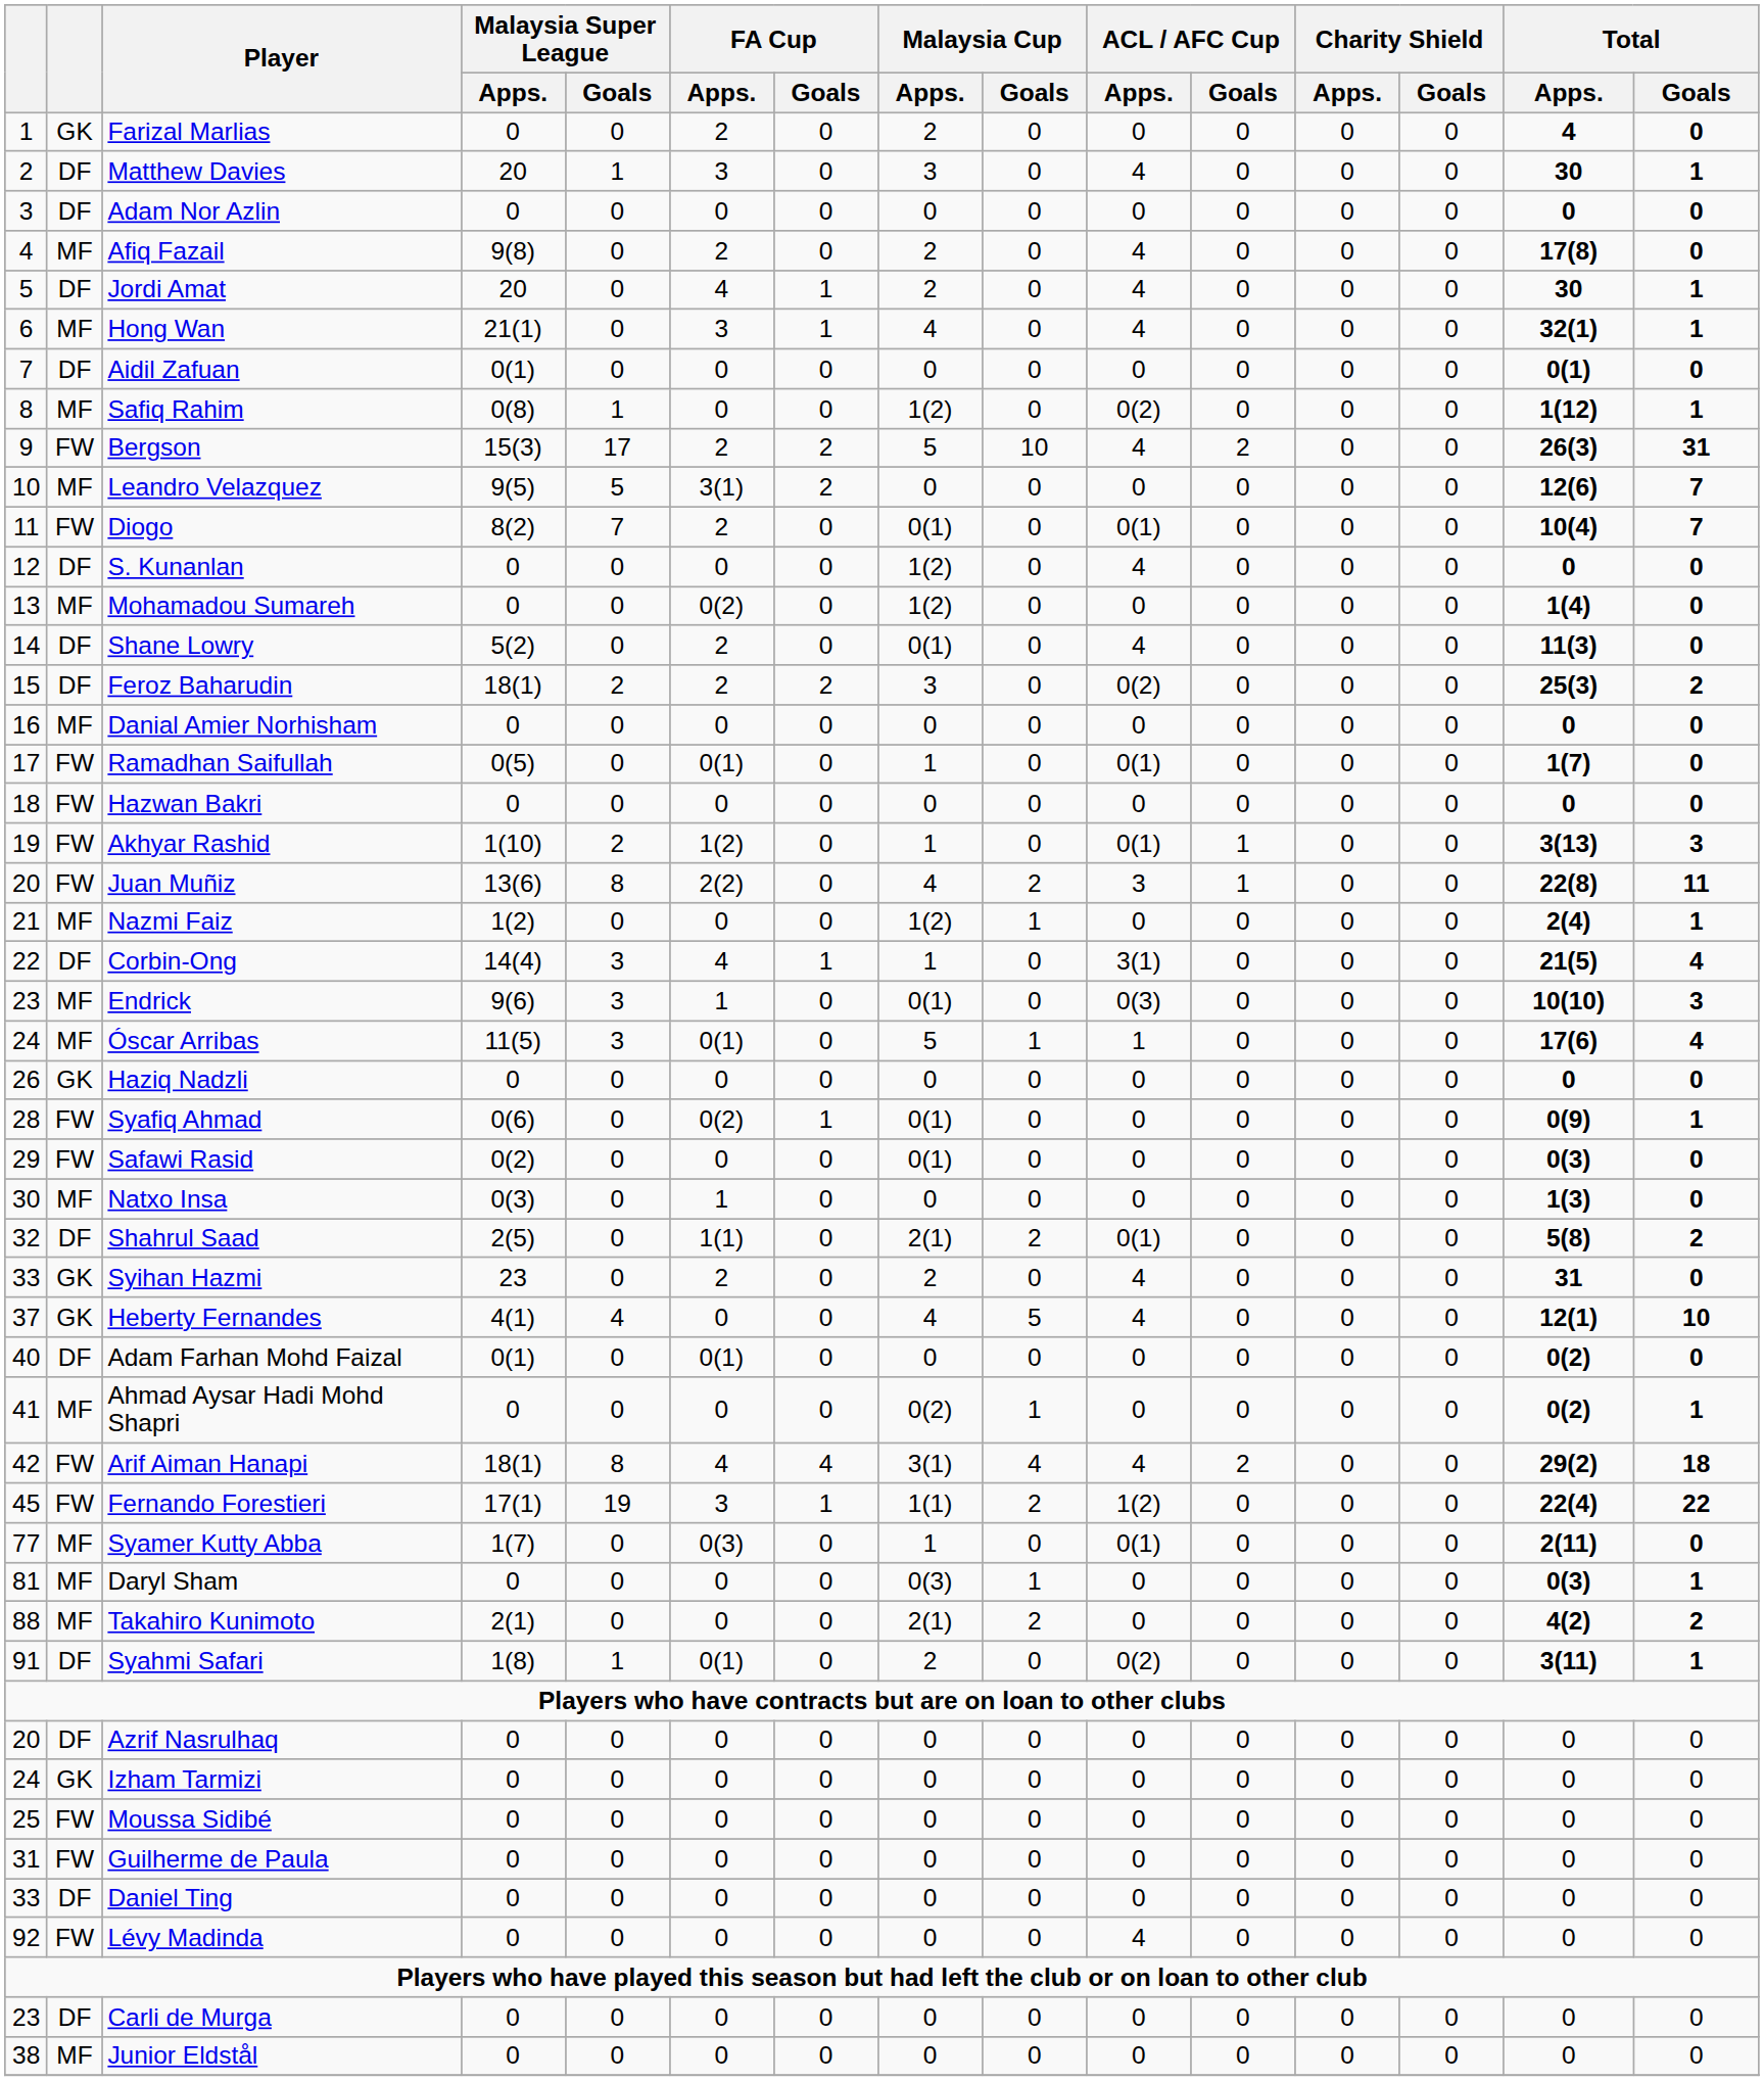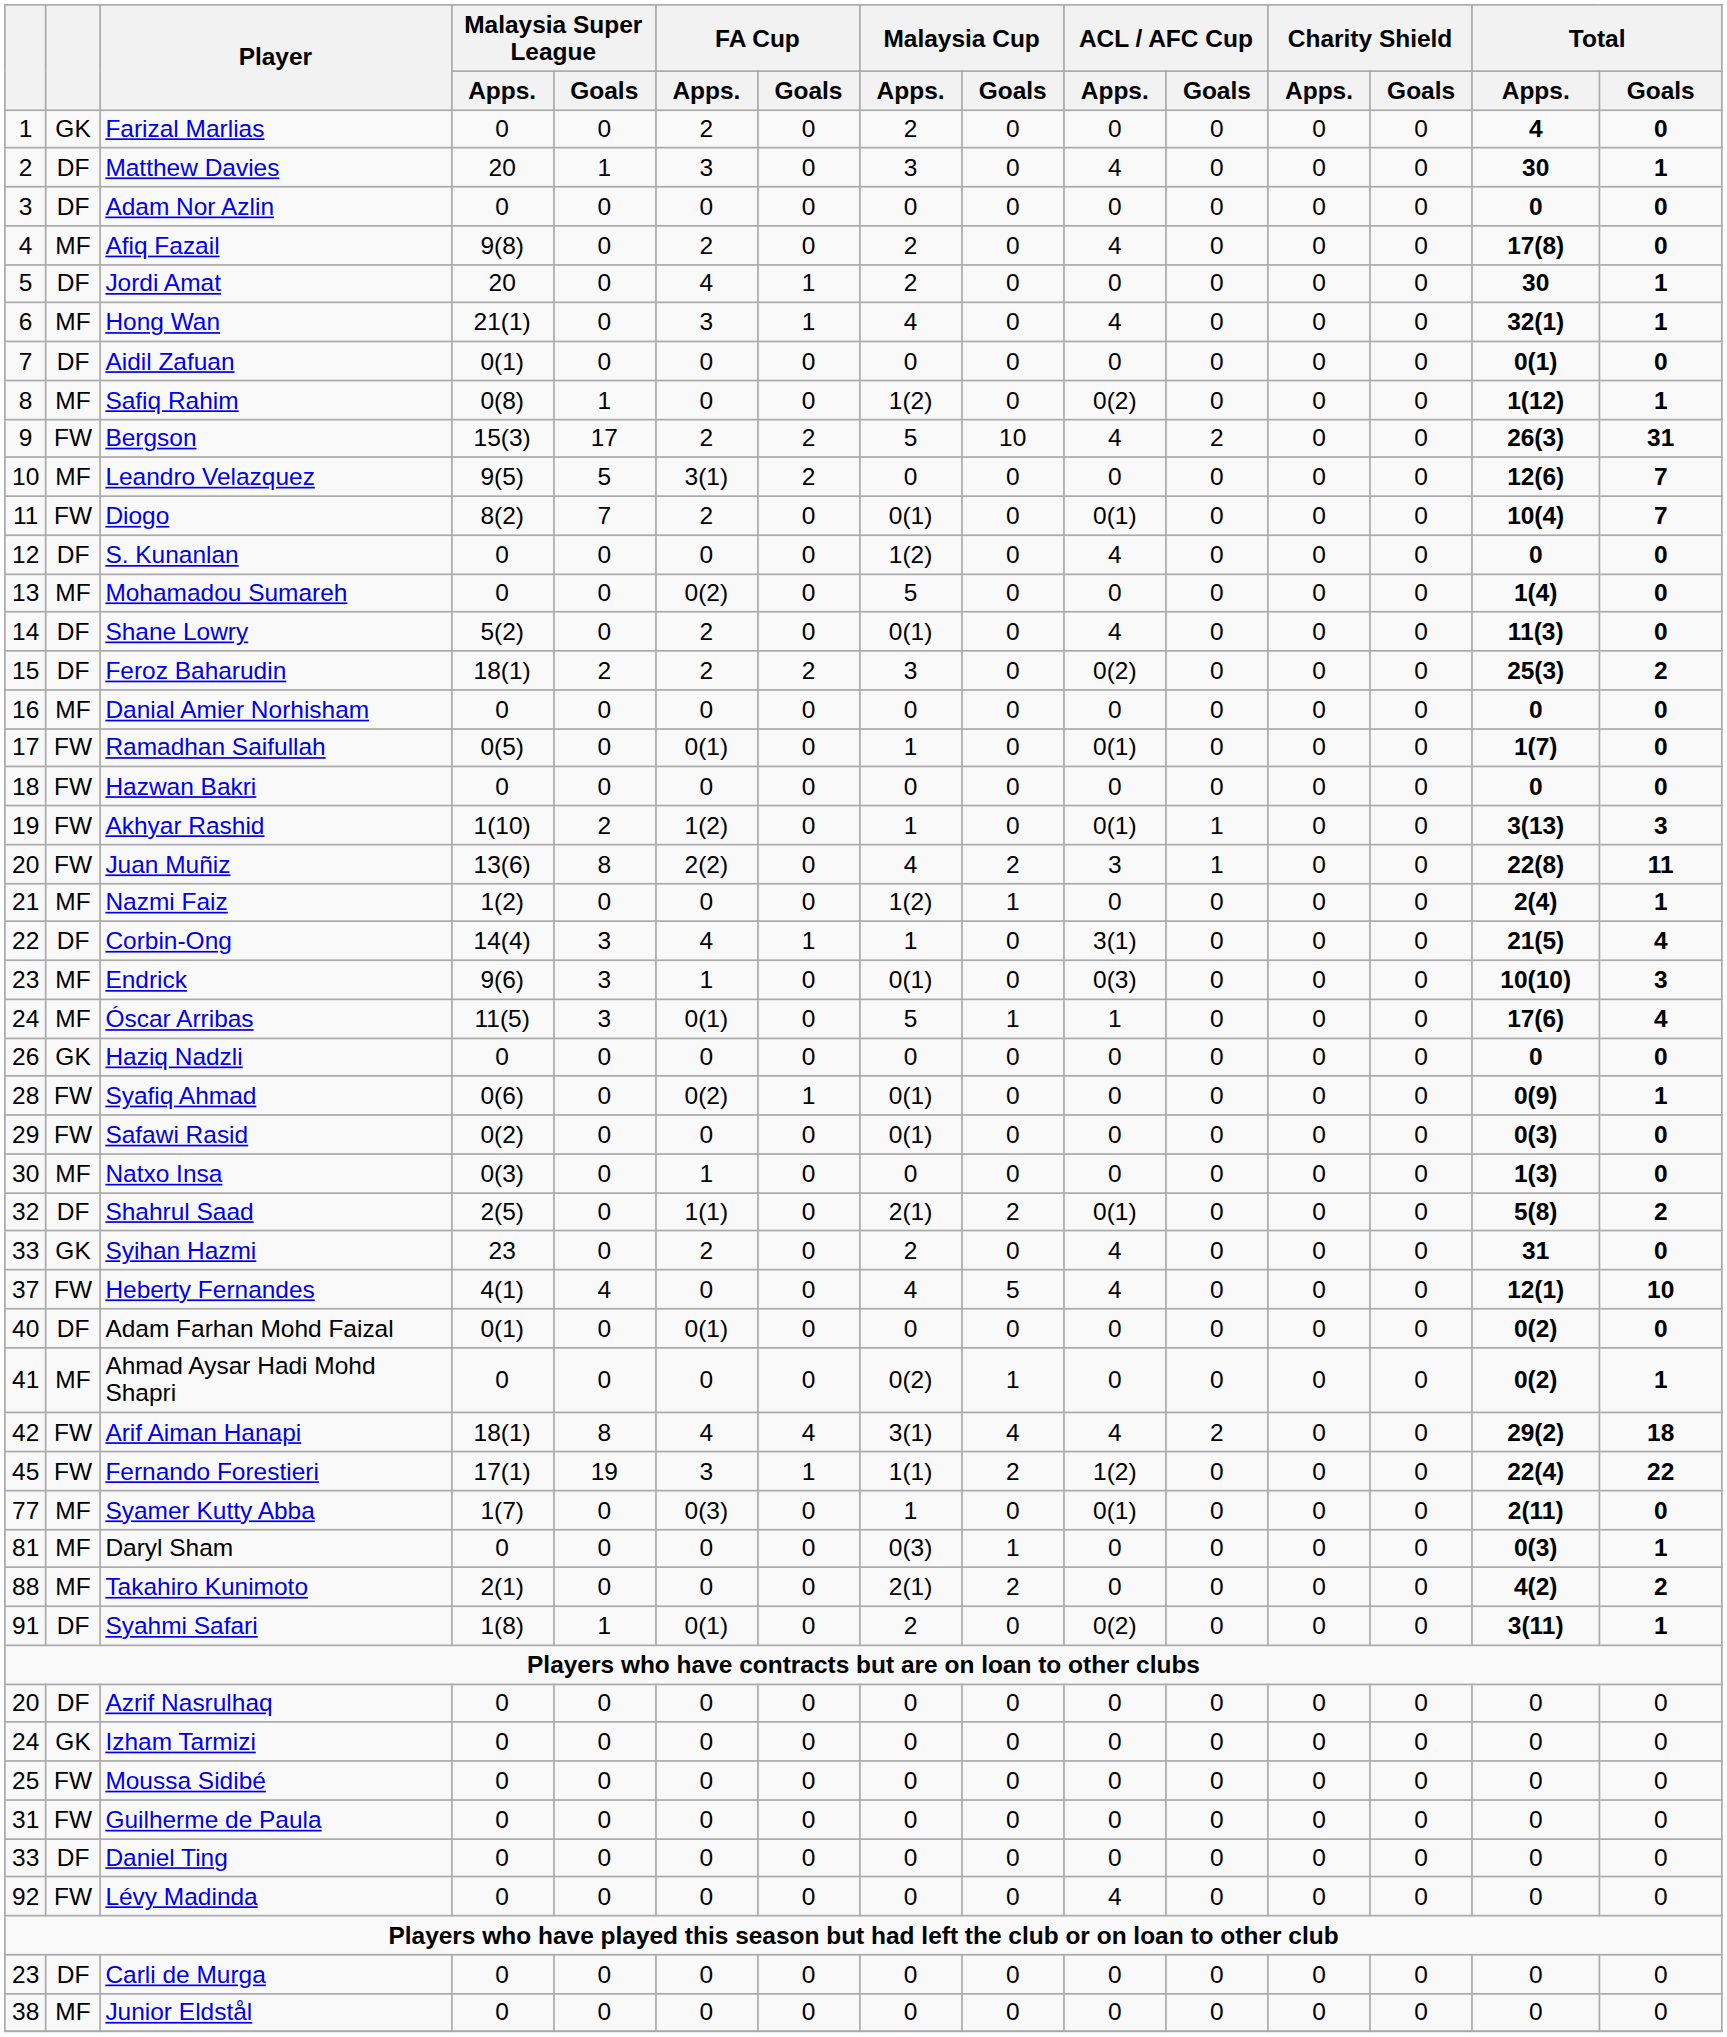Jordi Amat | ACL / AFC Cup / Apps.: 4 -> 0
Mohamadou Sumareh | Malaysia Cup / Apps.: 1(2) -> 5
Heberty Fernandes | column 2: GK -> FW
